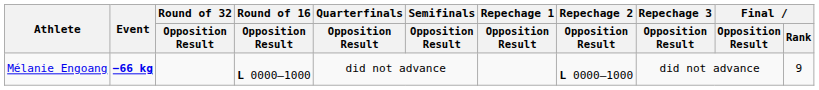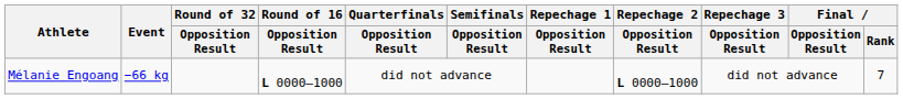Mélanie Engoang | Event: bold -> normal
Mélanie Engoang | Final / Rank: 9 -> 7
